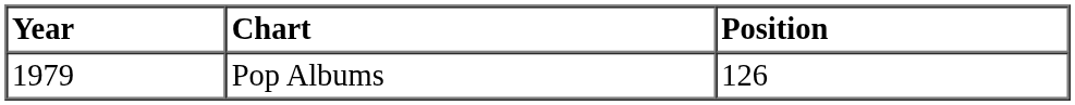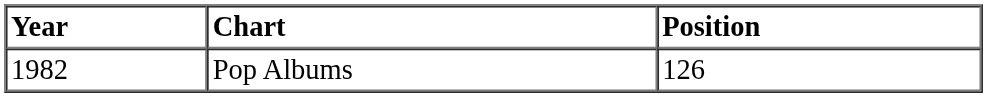Pop Albums | Year: 1979 -> 1982
